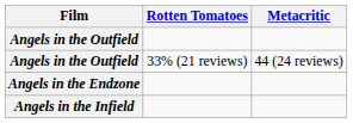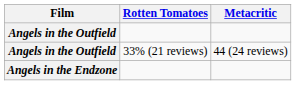- row: Angels in the Infield
